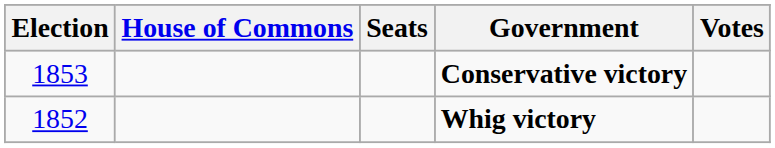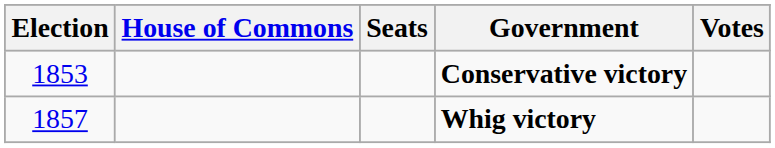Whig victory | Election: 1852 -> 1857
